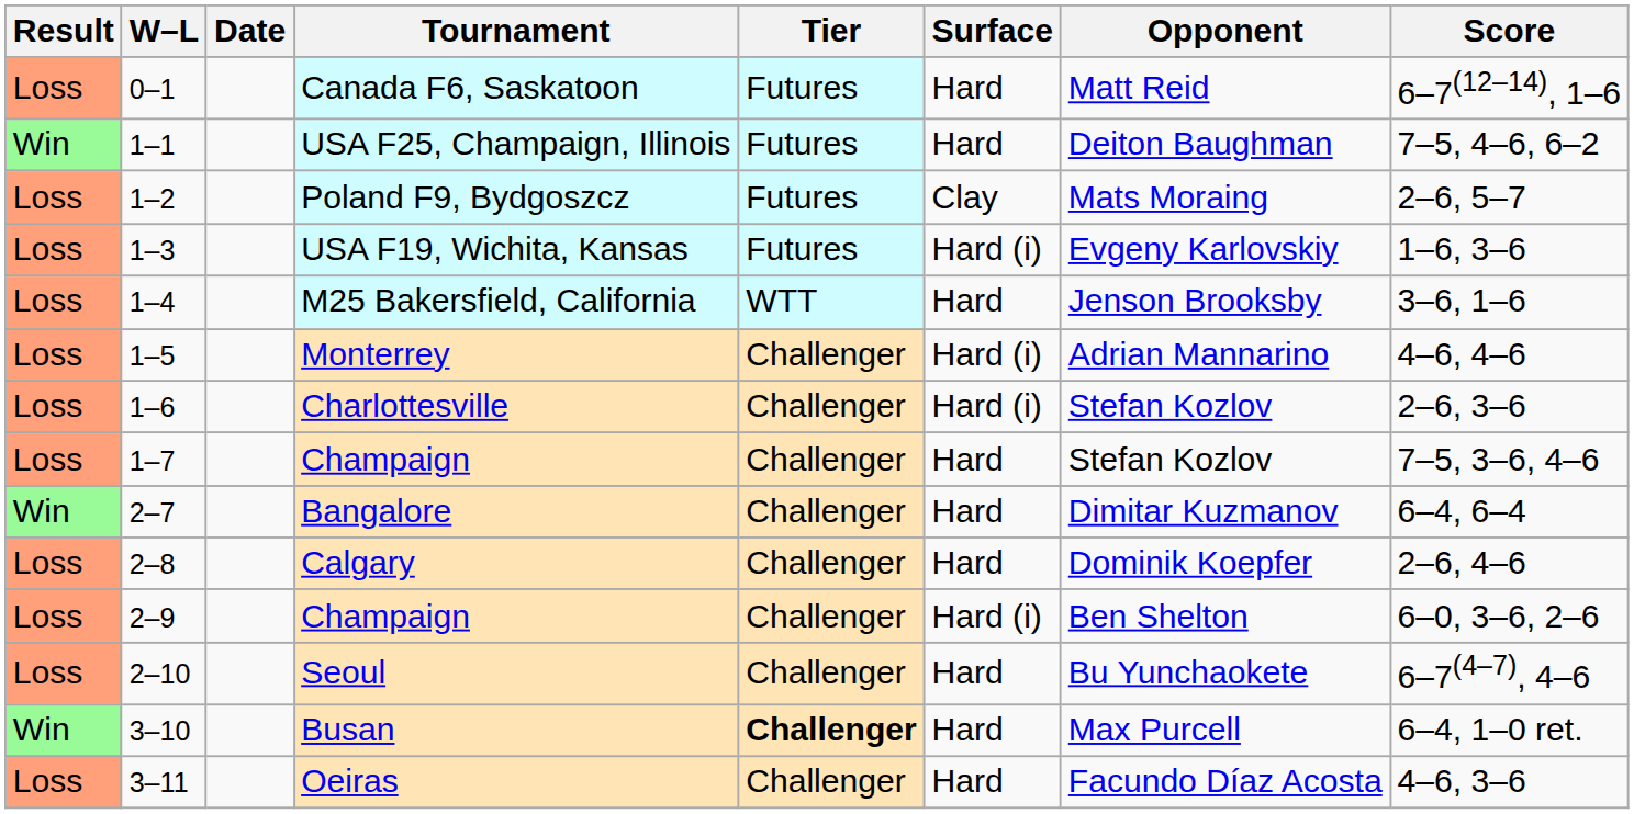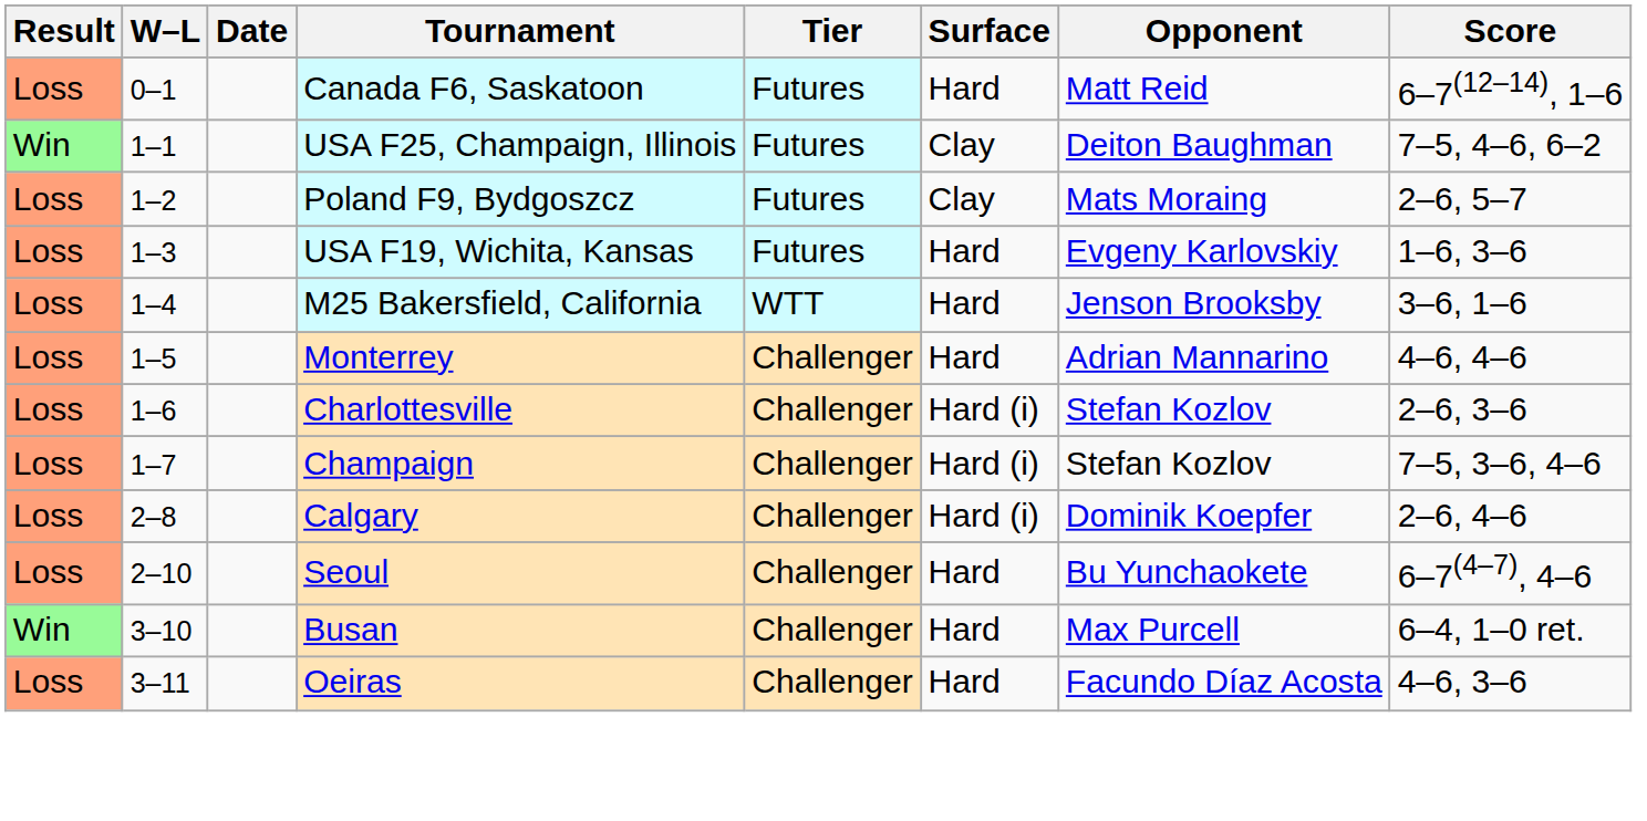USA F25, Champaign, Illinois | Surface: Hard -> Clay
USA F19, Wichita, Kansas | Surface: Hard (i) -> Hard
Monterrey | Surface: Hard (i) -> Hard
1–7 / Champaign | Surface: Hard -> Hard (i)
- row: Win | 2–7 | Bangalore | Challenger | Hard | Dimitar Kuzmanov | 6–4, 6–4
Calgary | Surface: Hard -> Hard (i)
- row: Loss | 2–9 | Champaign | Challenger | Hard (i) | Ben Shelton | 6–0, 3–6, 2–6
Busan | Tier: bold -> normal
